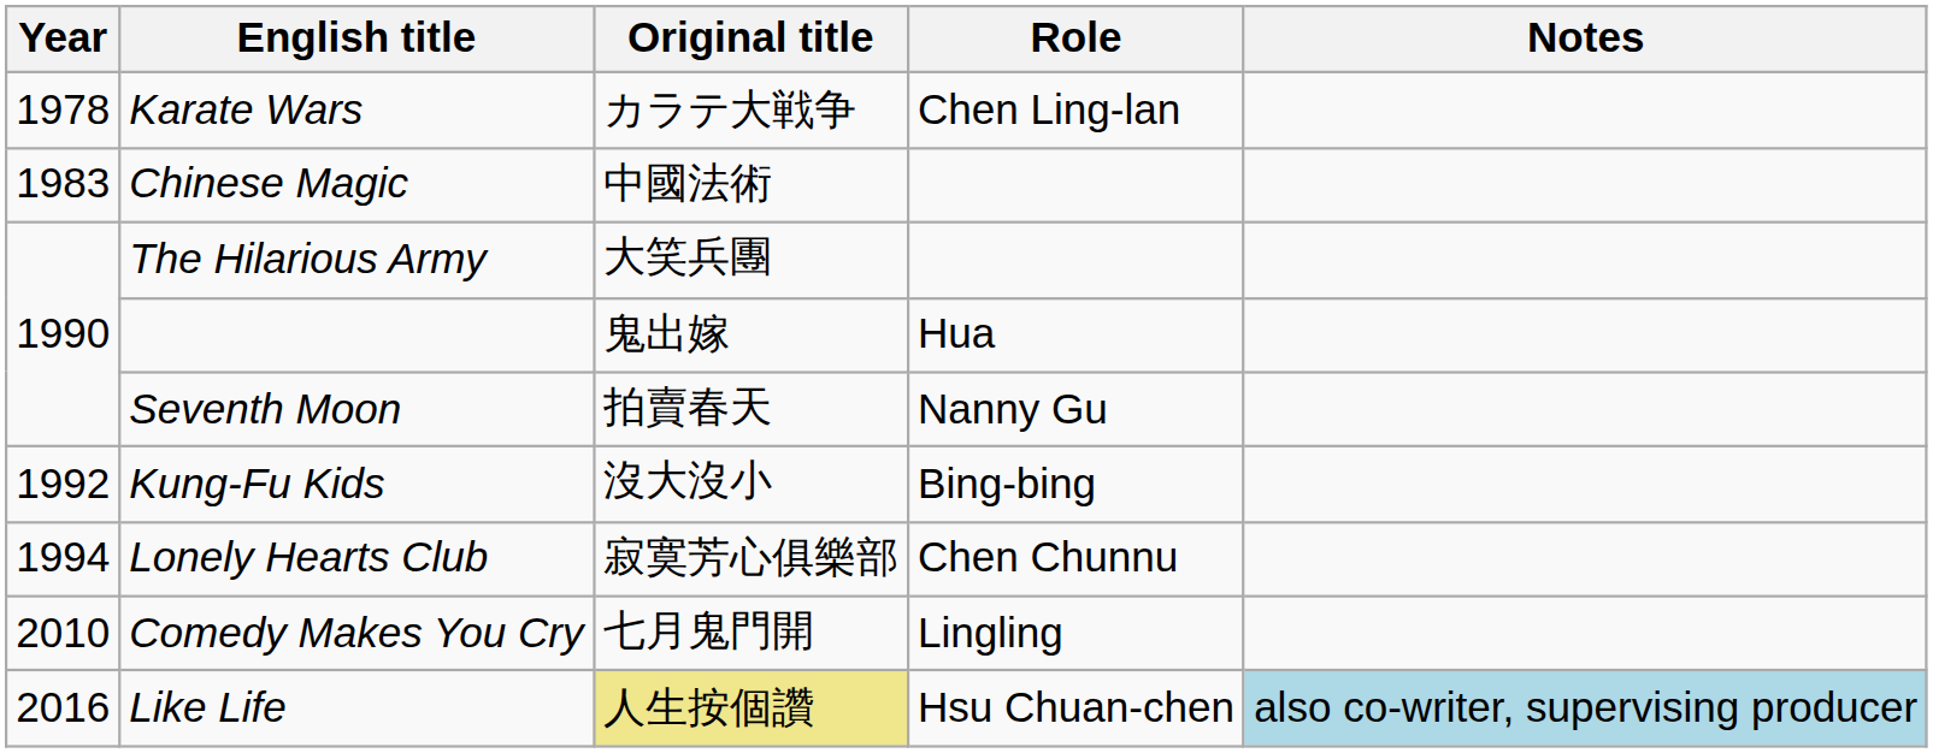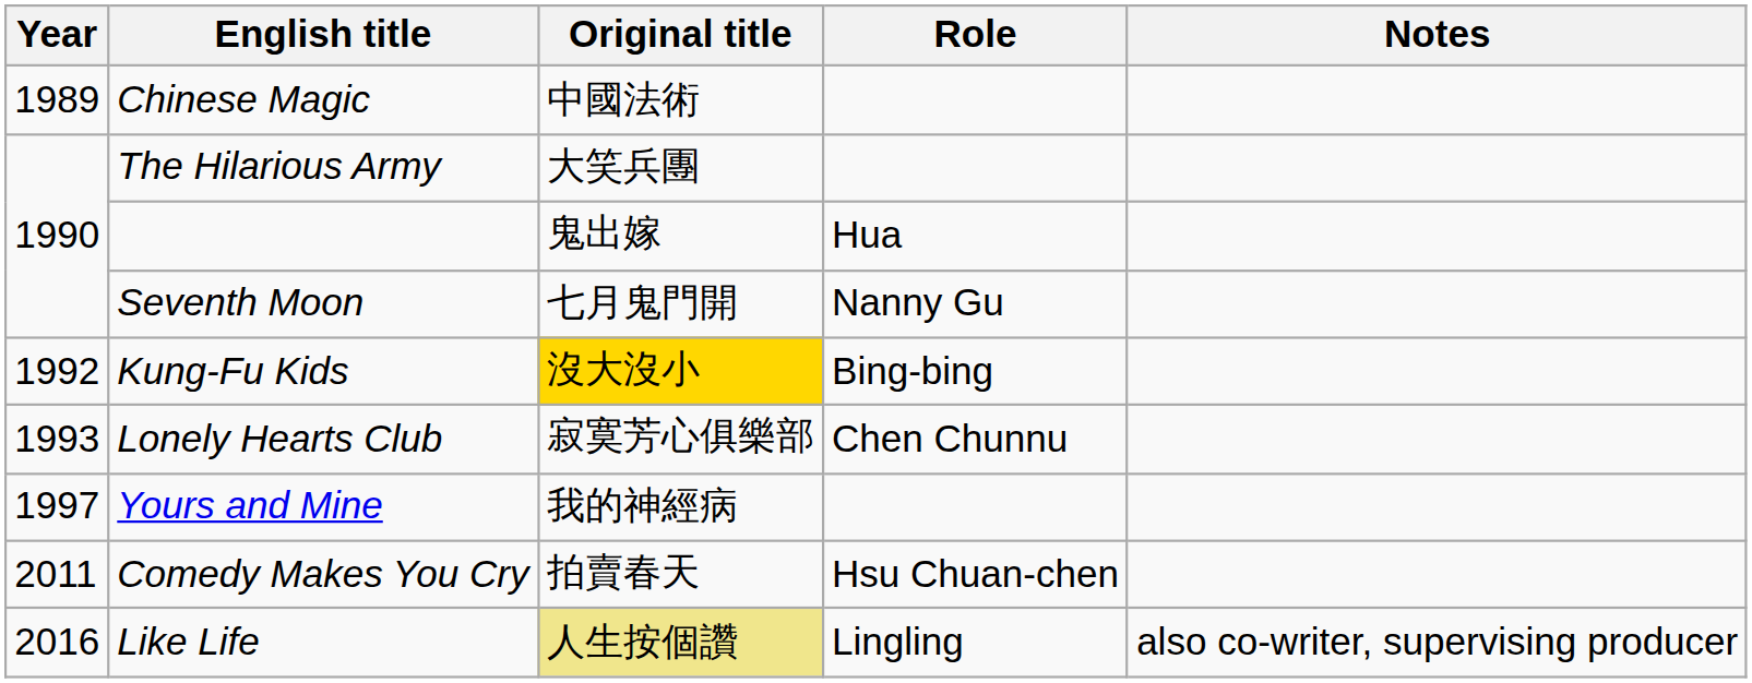- row: 1978 | Karate Wars | カラテ大戦争 | Chen Ling-lan
Chinese Magic | Year: 1983 -> 1989
Seventh Moon | Original title: 拍賣春天 -> 七月鬼門開
Kung-Fu Kids | Original title: no background -> gold background
Lonely Hearts Club | Year: 1994 -> 1993
+ row: 1997 | Yours and Mine | 我的神經病
Comedy Makes You Cry | Year: 2010 -> 2011
Comedy Makes You Cry | Original title: 七月鬼門開 -> 拍賣春天
Comedy Makes You Cry | Role: Lingling -> Hsu Chuan-chen
Like Life | Role: Hsu Chuan-chen -> Lingling
Like Life | Notes: lightblue background -> no background
